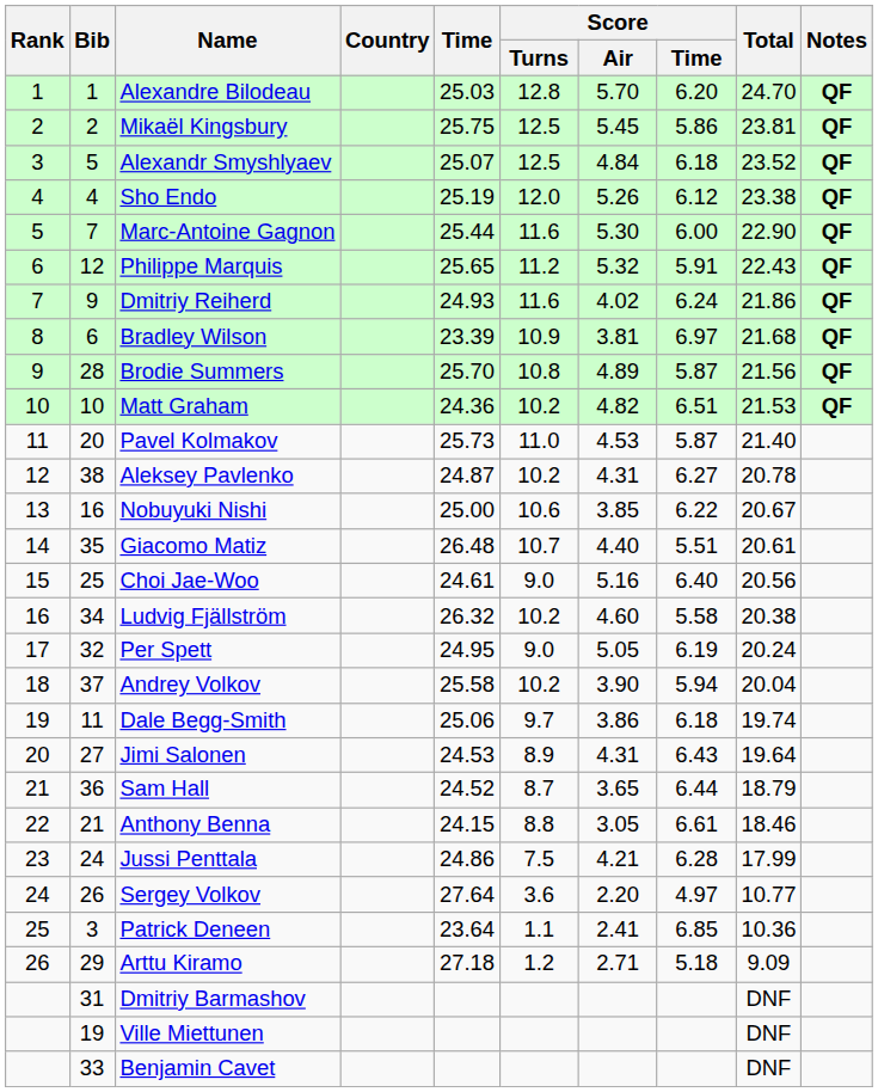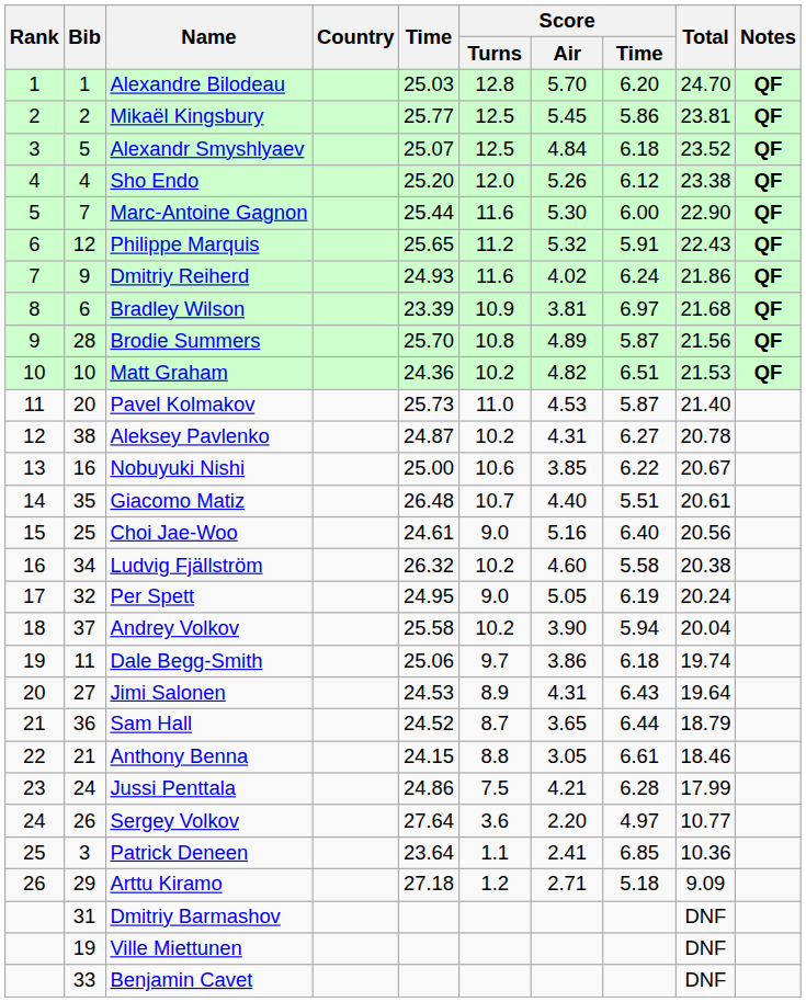Mikaël Kingsbury | Time: 25.75 -> 25.77
Sho Endo | Time: 25.19 -> 25.20
